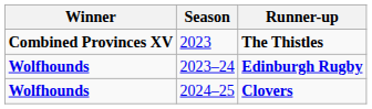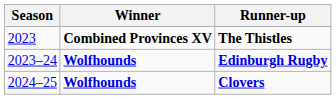columns swapped: Season <-> Winner
